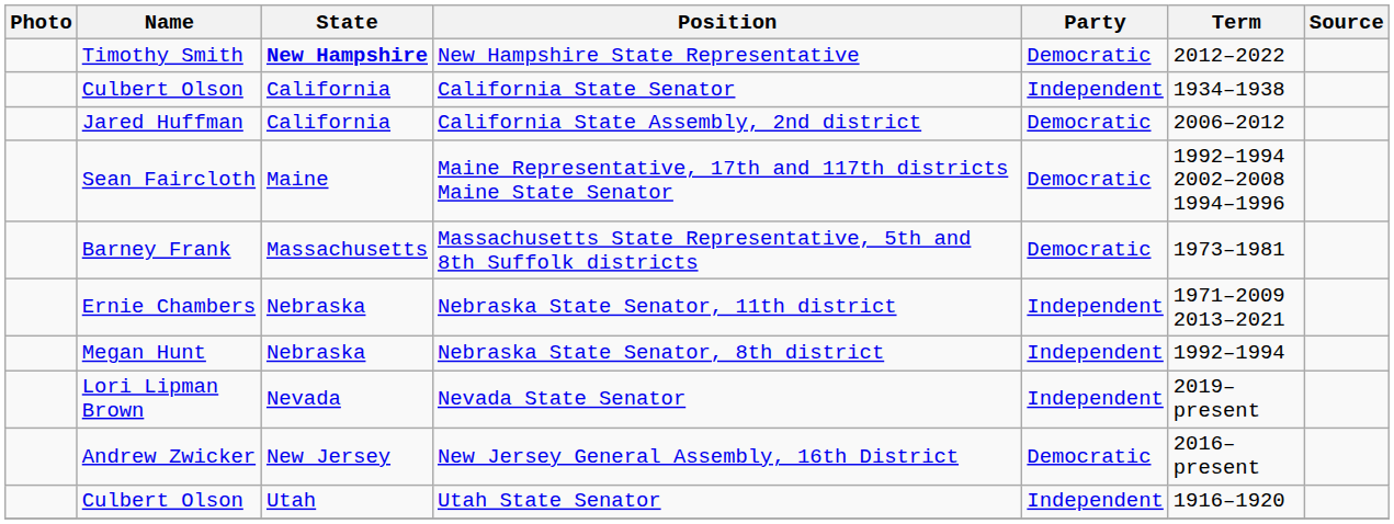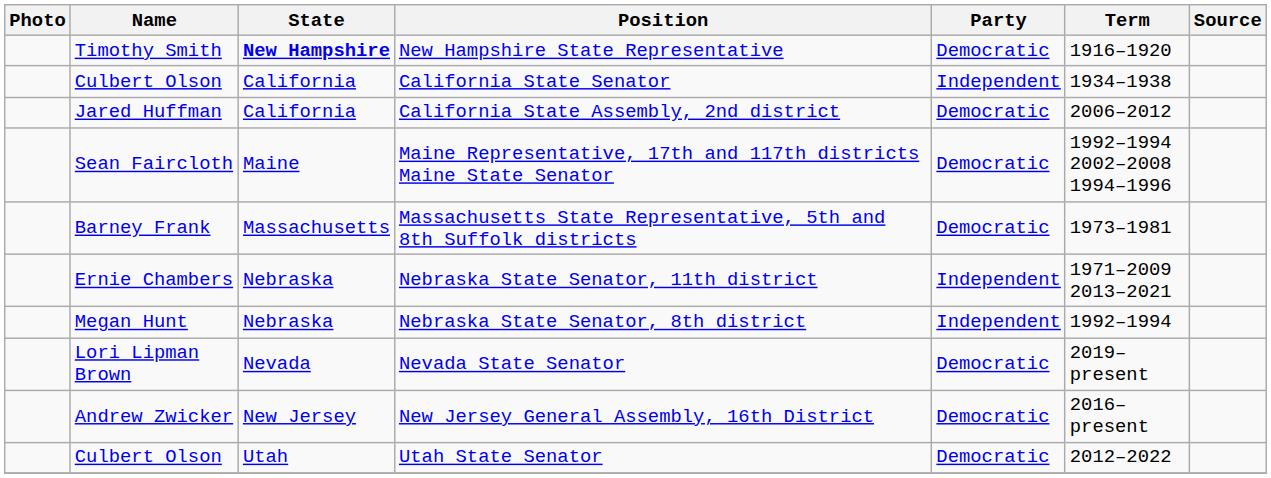New Hampshire State Representative | Term: 2012–2022 -> 1916–1920
Nevada State Senator | Party: Independent -> Democratic
Utah State Senator | Party: Independent -> Democratic
Utah State Senator | Term: 1916–1920 -> 2012–2022
